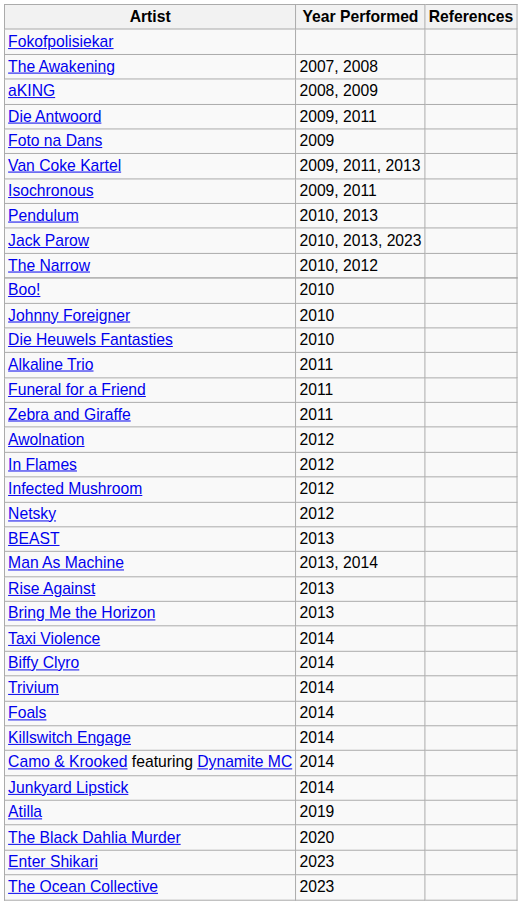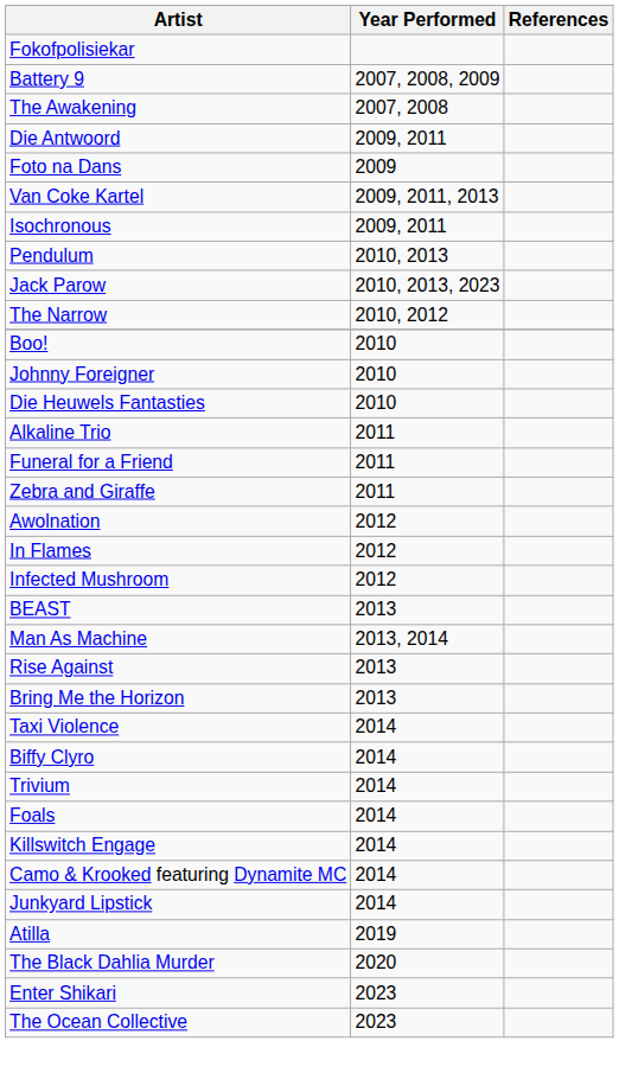+ row: Battery 9 | 2007, 2008, 2009
- row: aKING | 2008, 2009
- row: Netsky | 2012
